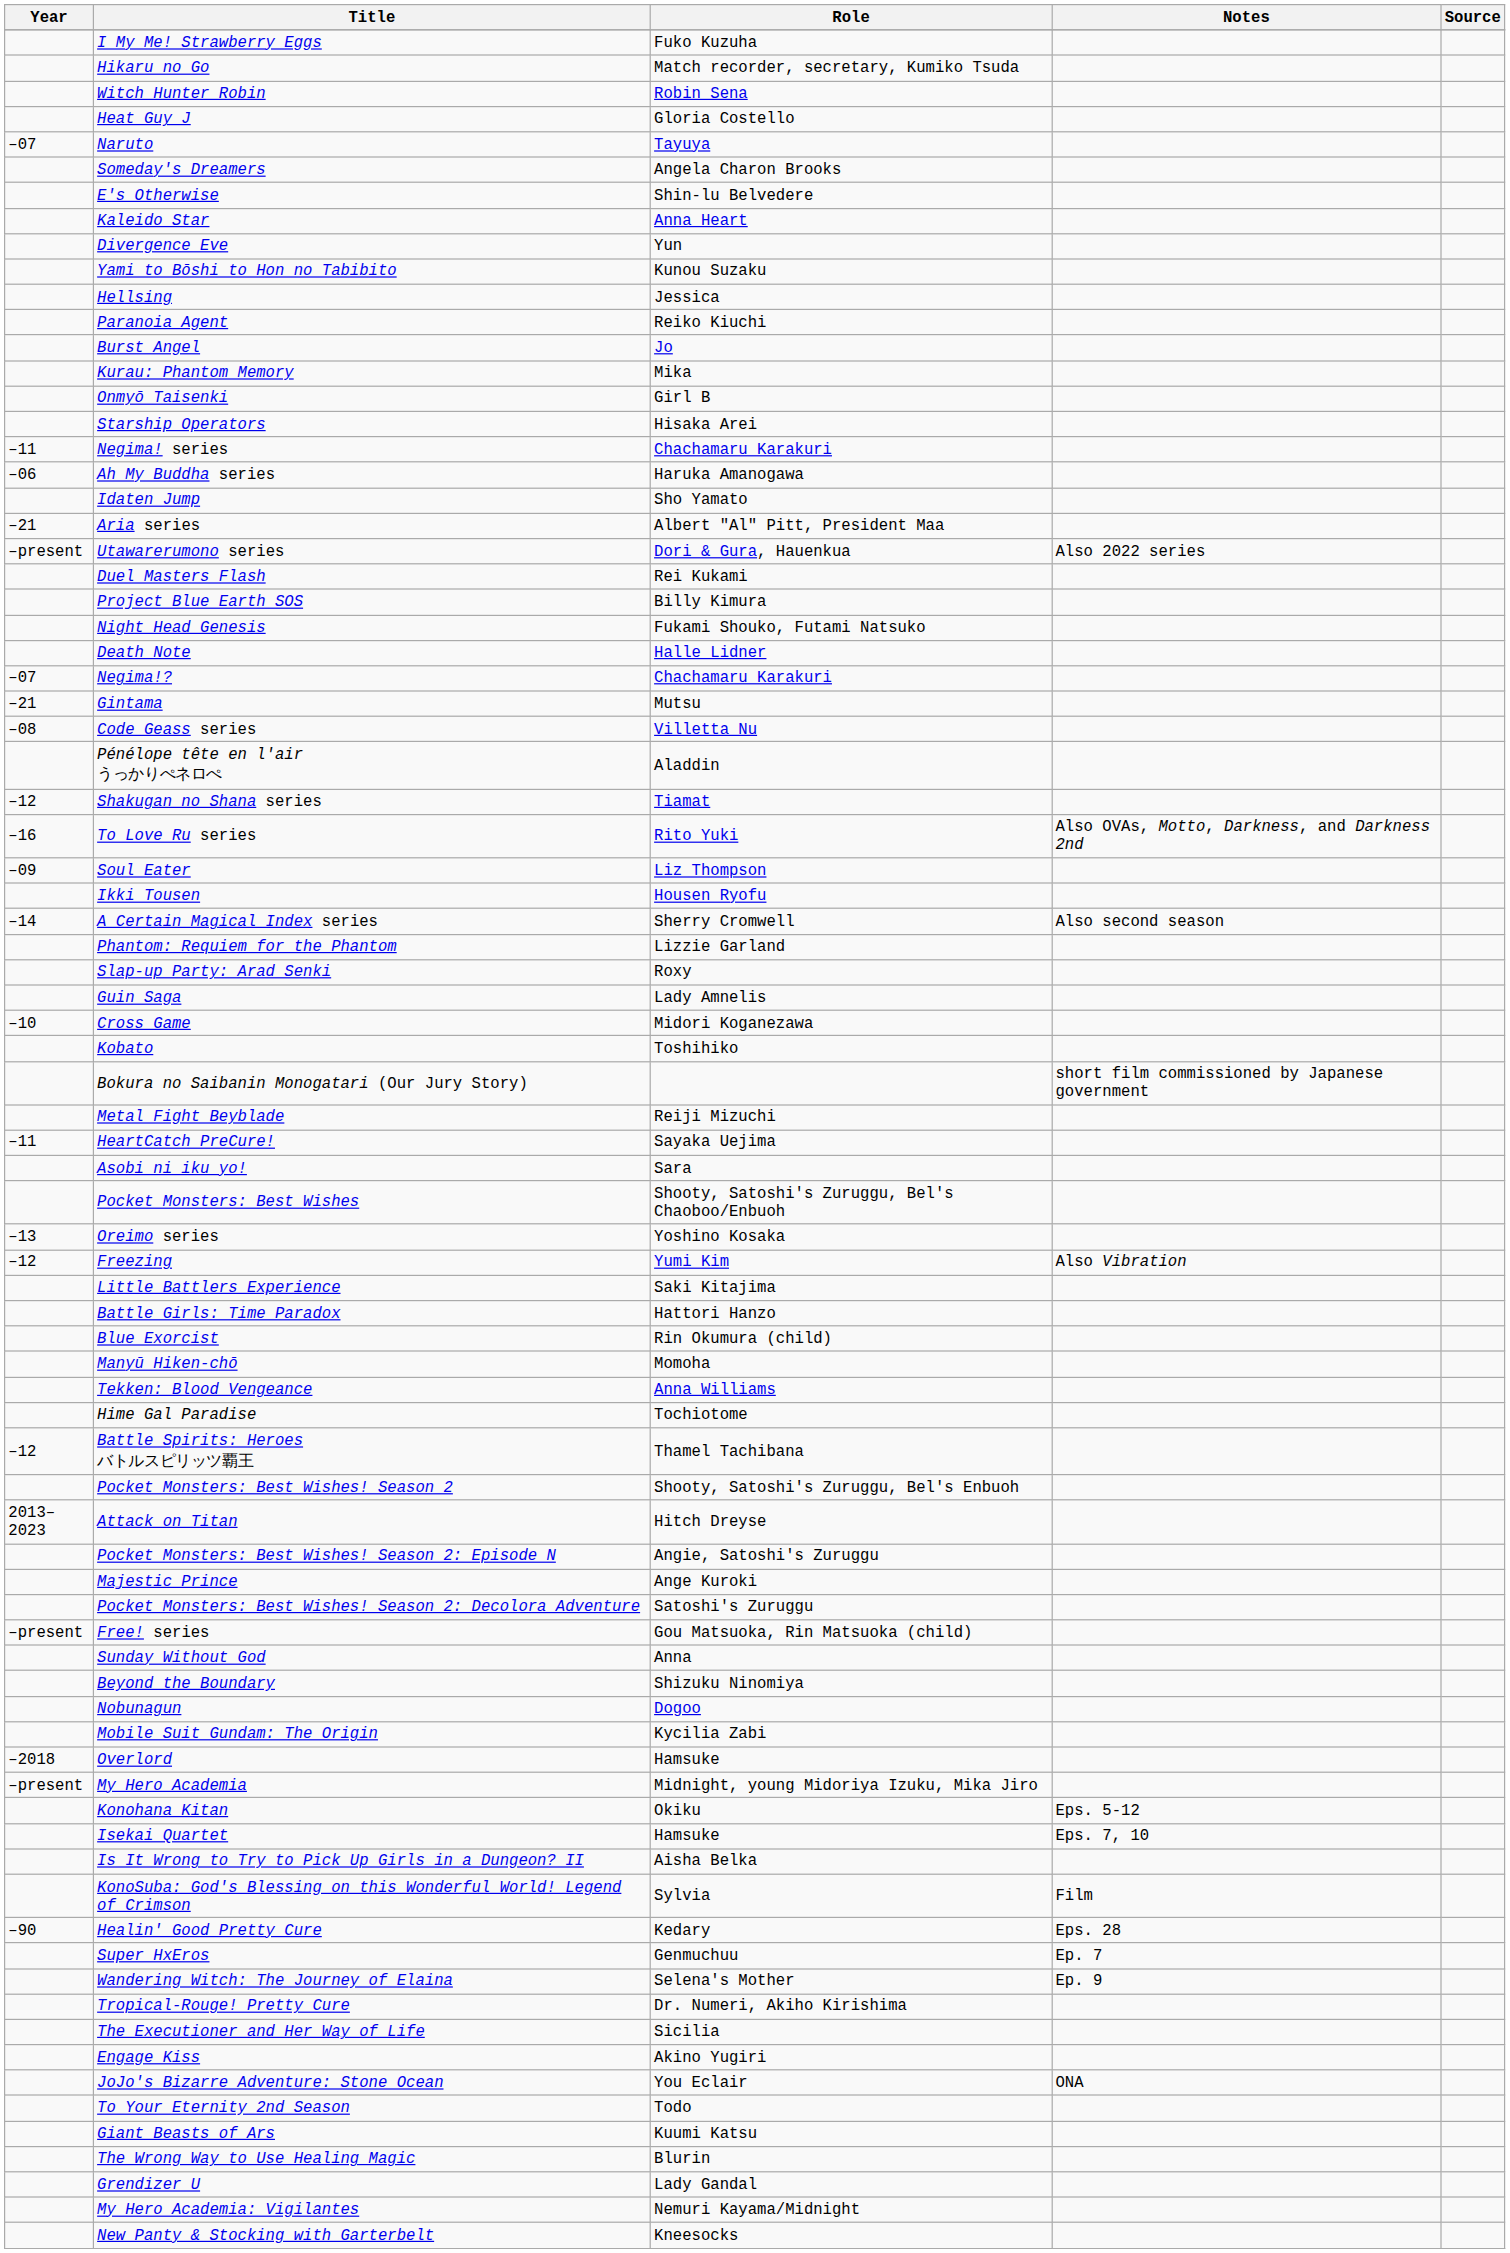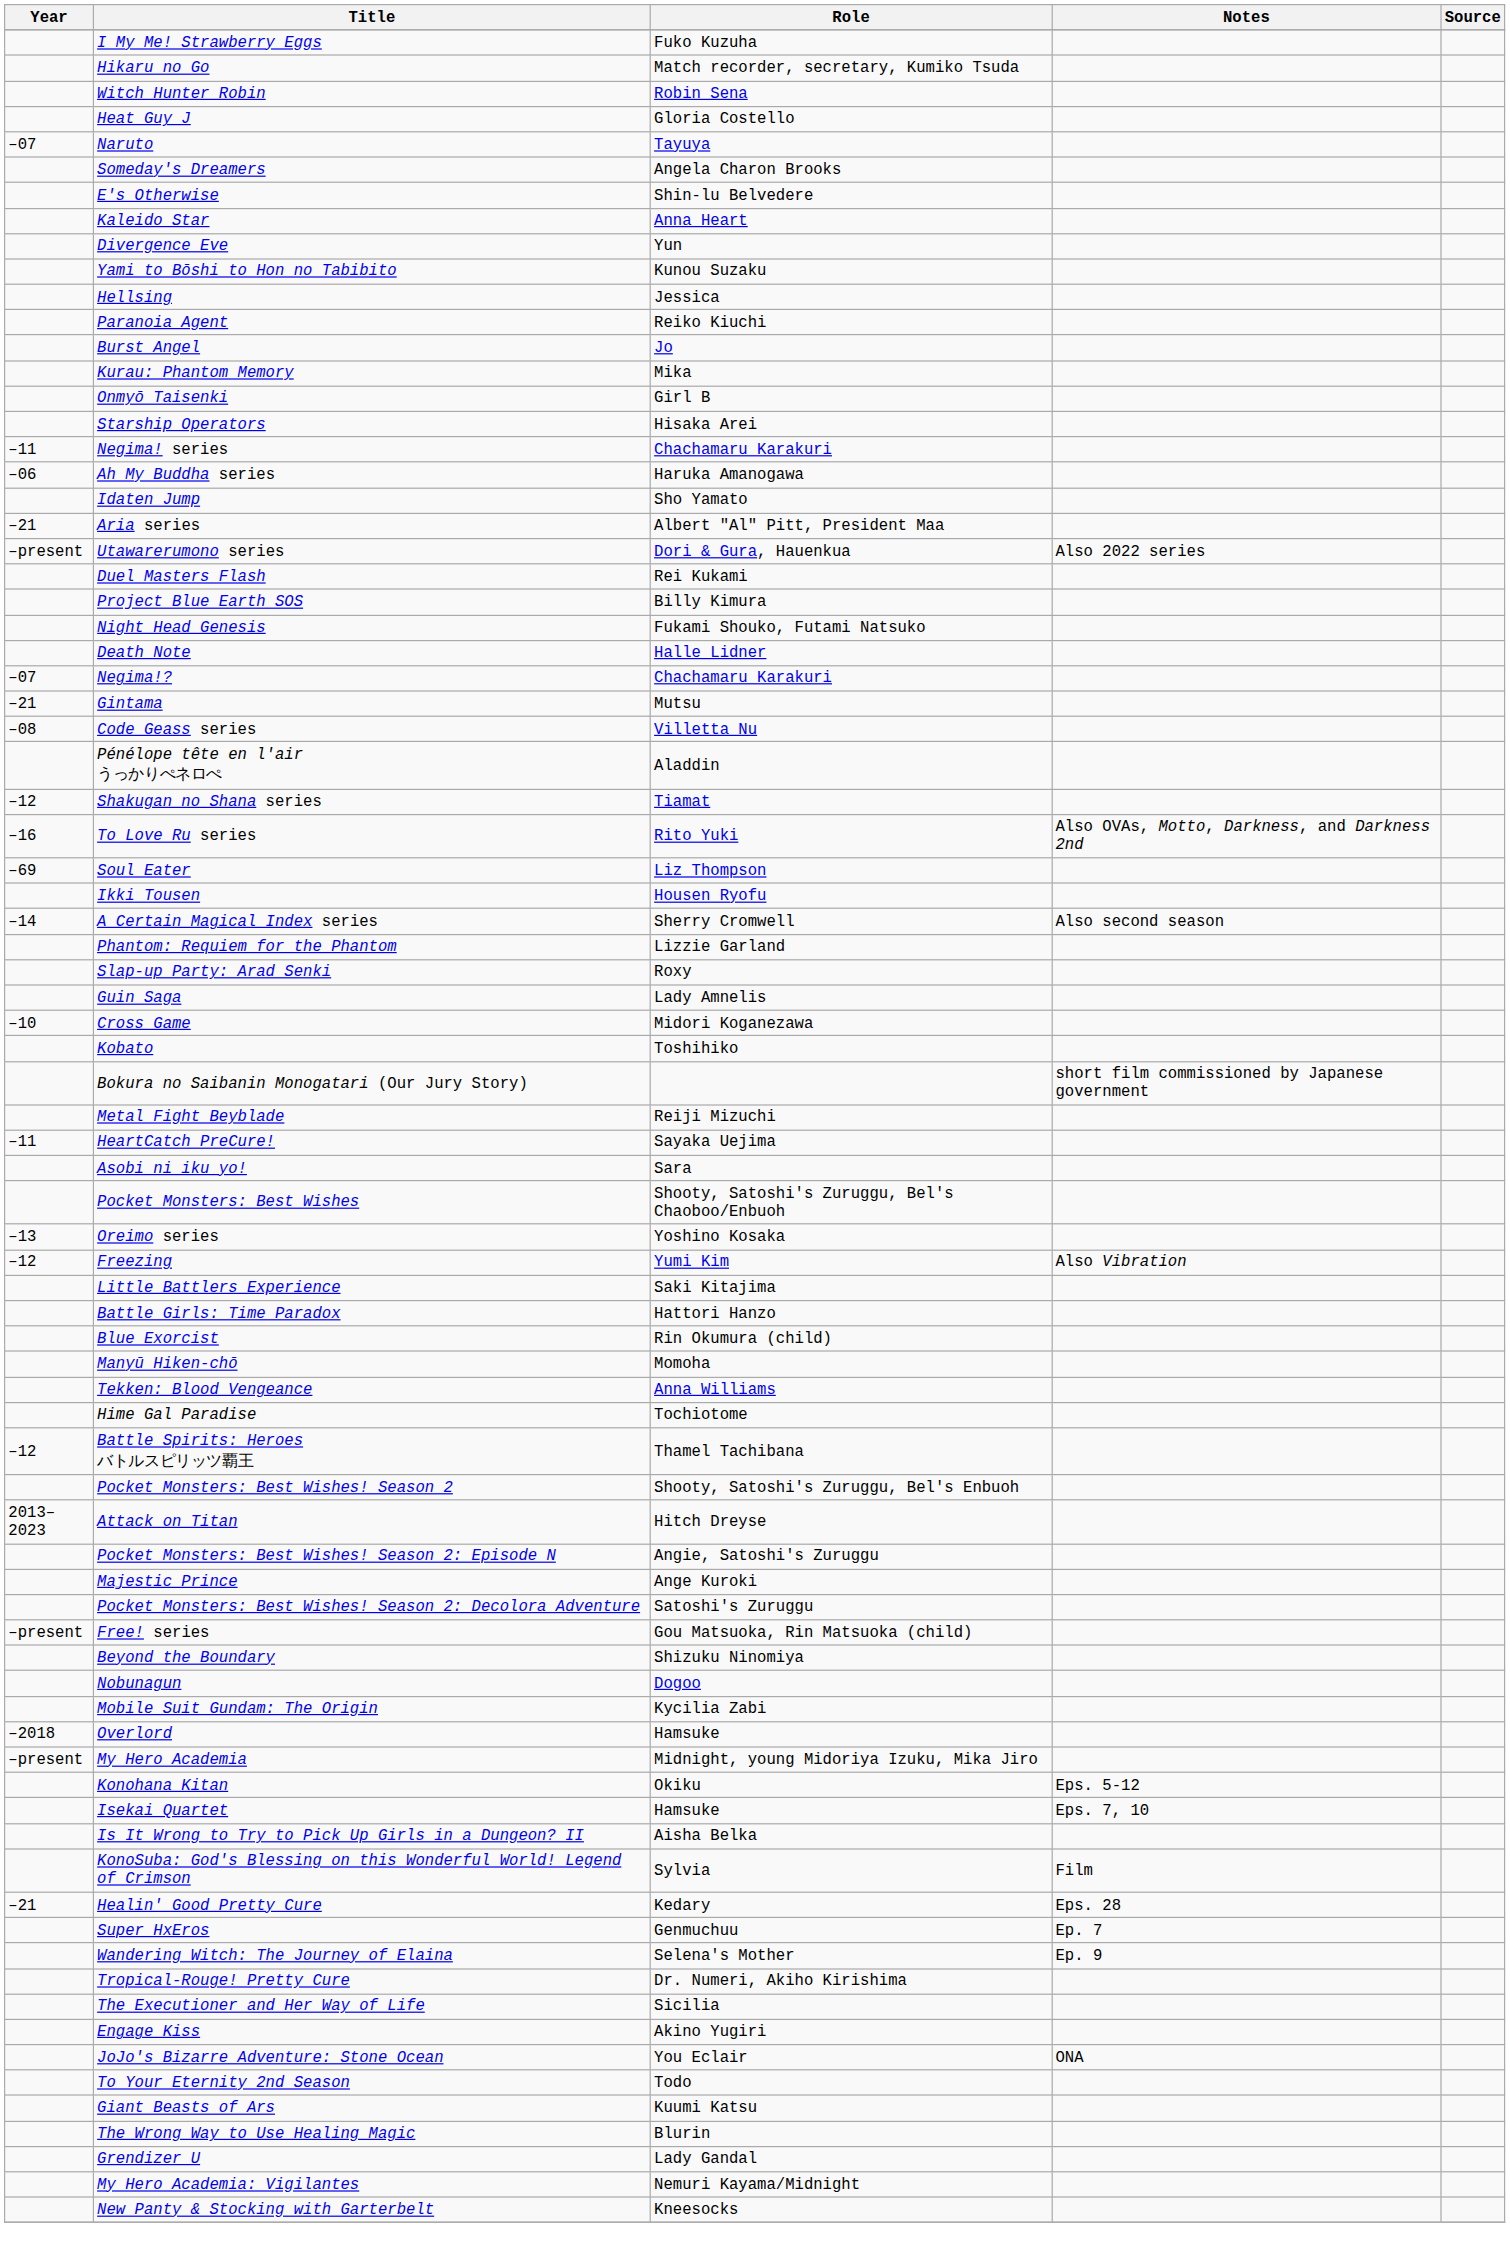Soul Eater | Year: –09 -> –69
- row: Sunday Without God | Anna
Healin' Good Pretty Cure | Year: –90 -> –21
